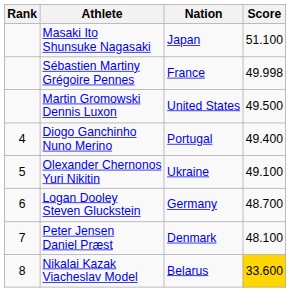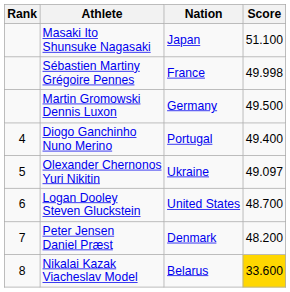Martin Gromowski Dennis Luxon | Nation: United States -> Germany
Olexander Chernonos Yuri Nikitin | Score: 49.100 -> 49.097
Logan Dooley Steven Gluckstein | Nation: Germany -> United States
Peter Jensen Daniel Præst | Score: 48.100 -> 48.200
